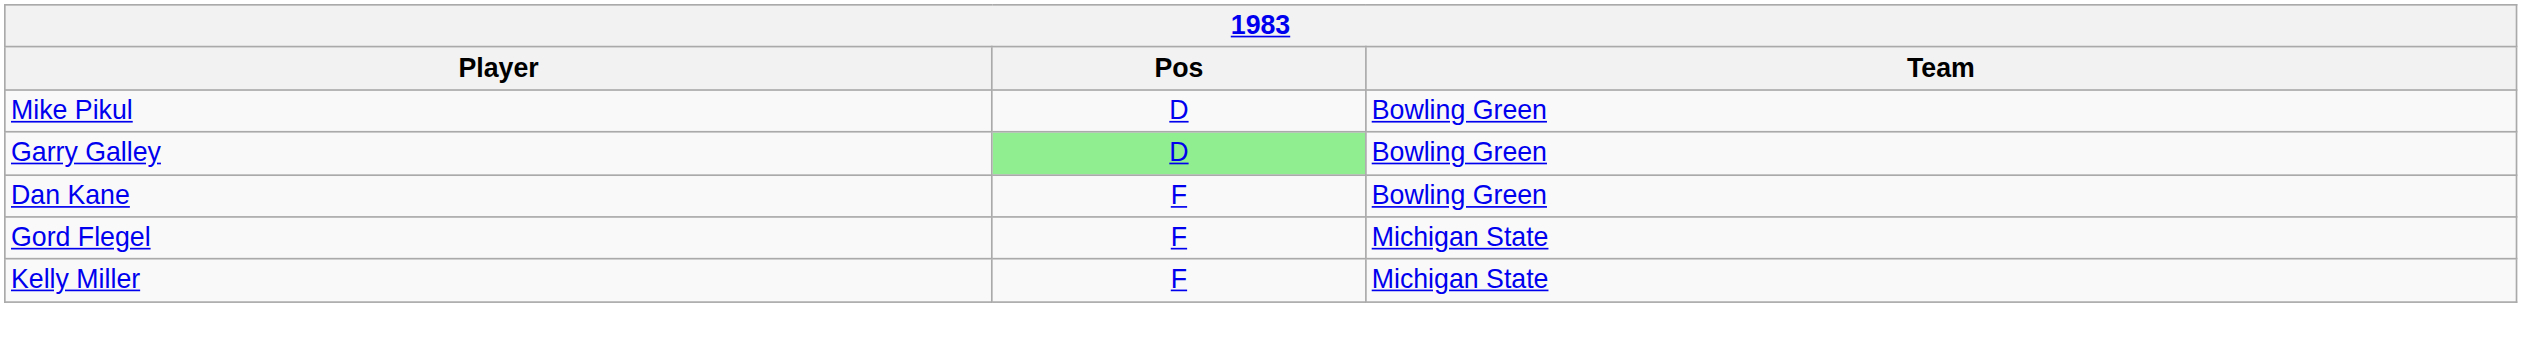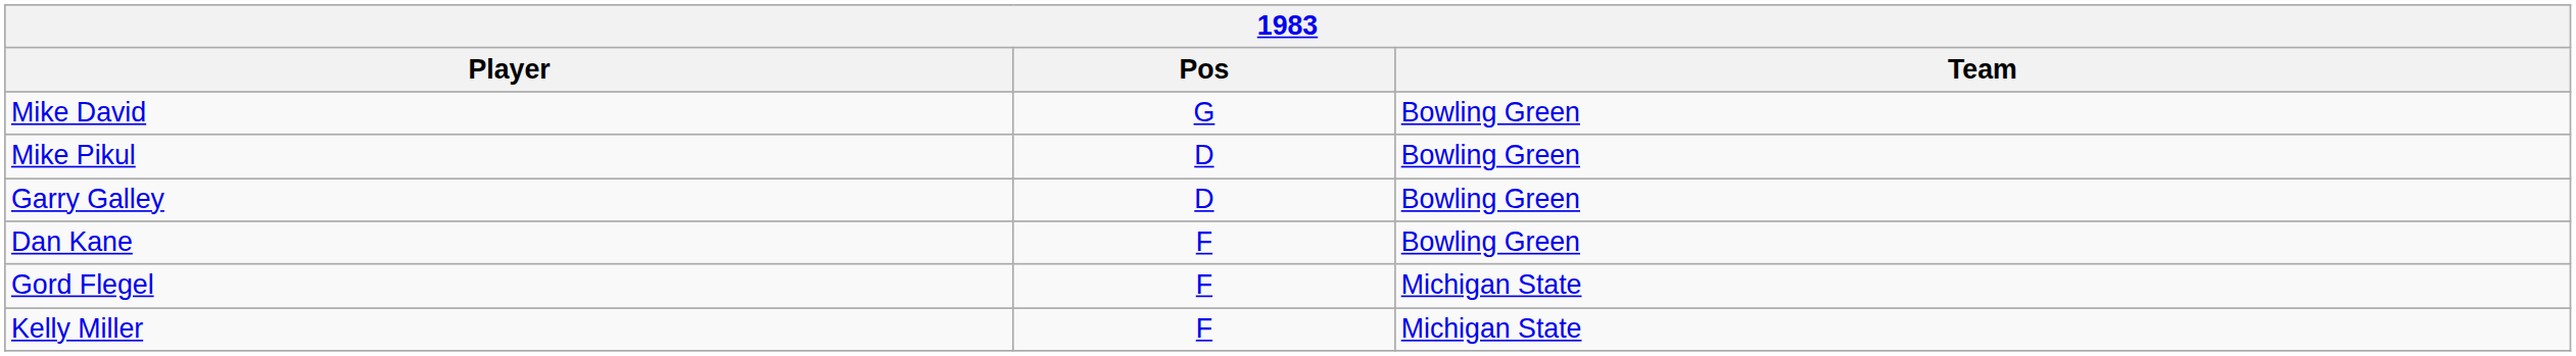+ row: Mike David | G | Bowling Green
Garry Galley | Pos: lightgreen background -> no background
